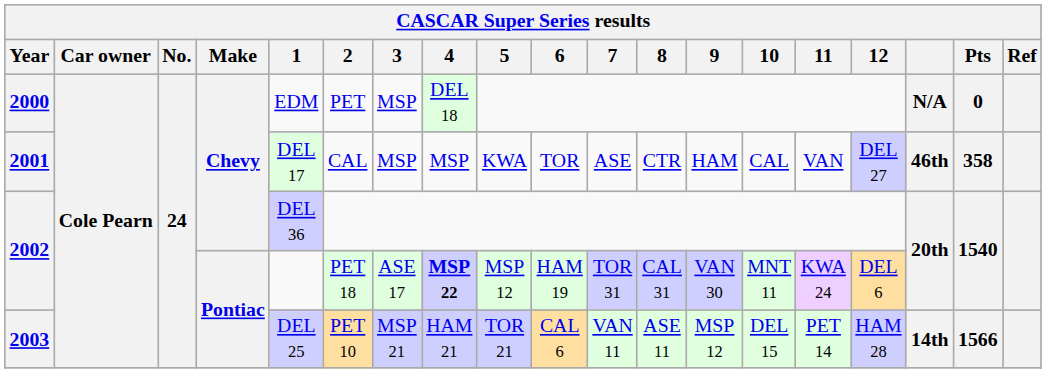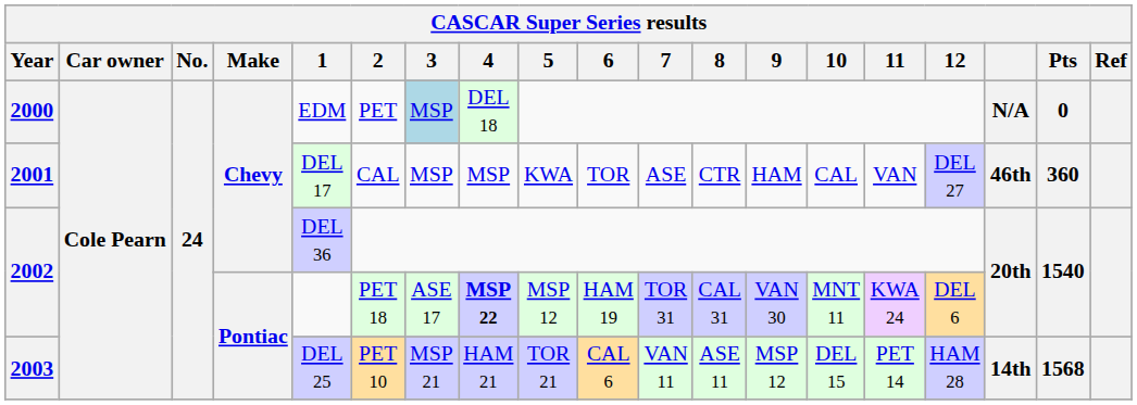2000 | 3: no background -> lightblue background
2001 | Pts: 358 -> 360
2003 | Pts: 1566 -> 1568
